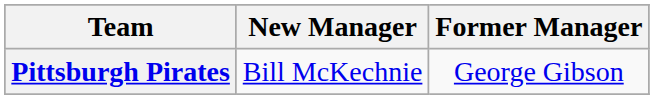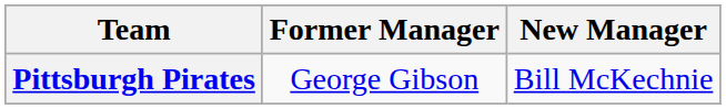columns swapped: Former Manager <-> New Manager
